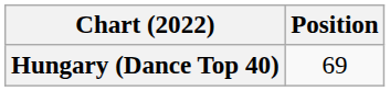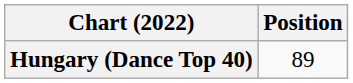Hungary (Dance Top 40) | Position: 69 -> 89
